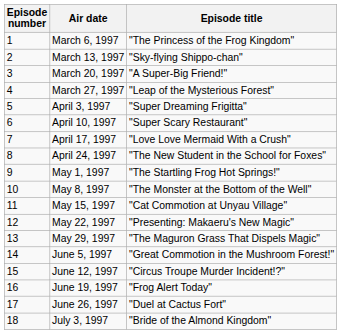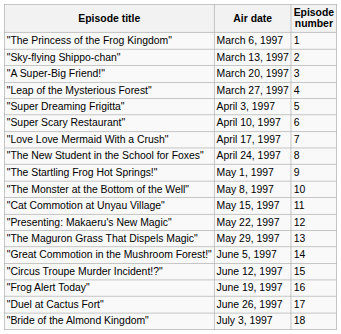columns swapped: Episode number <-> Episode title
